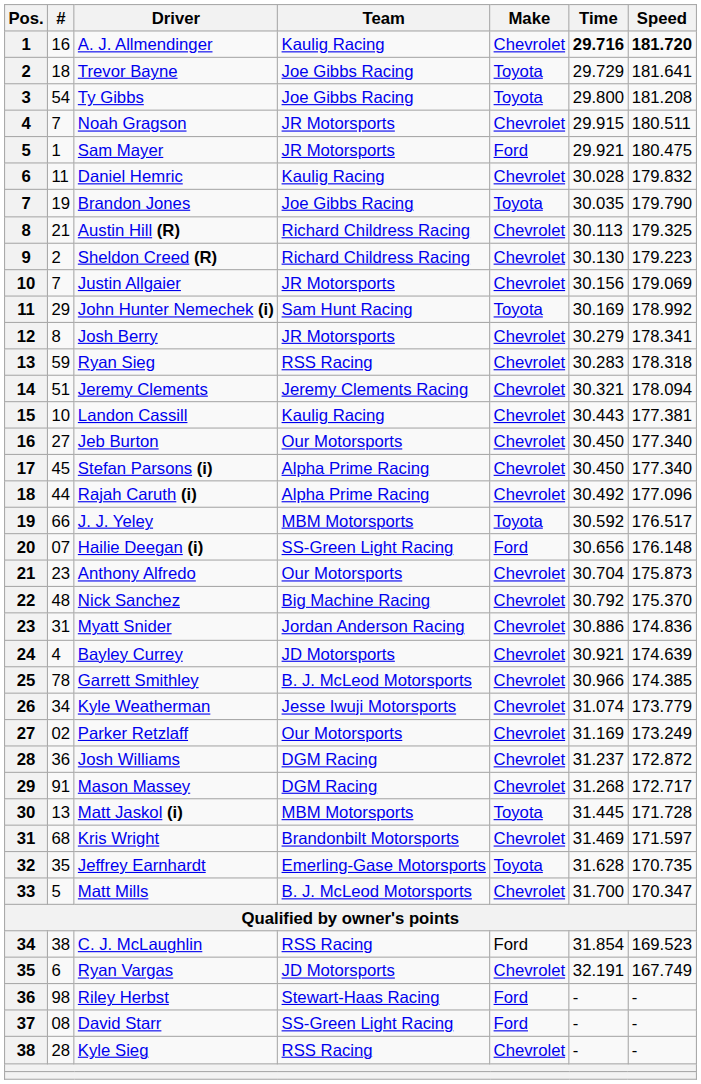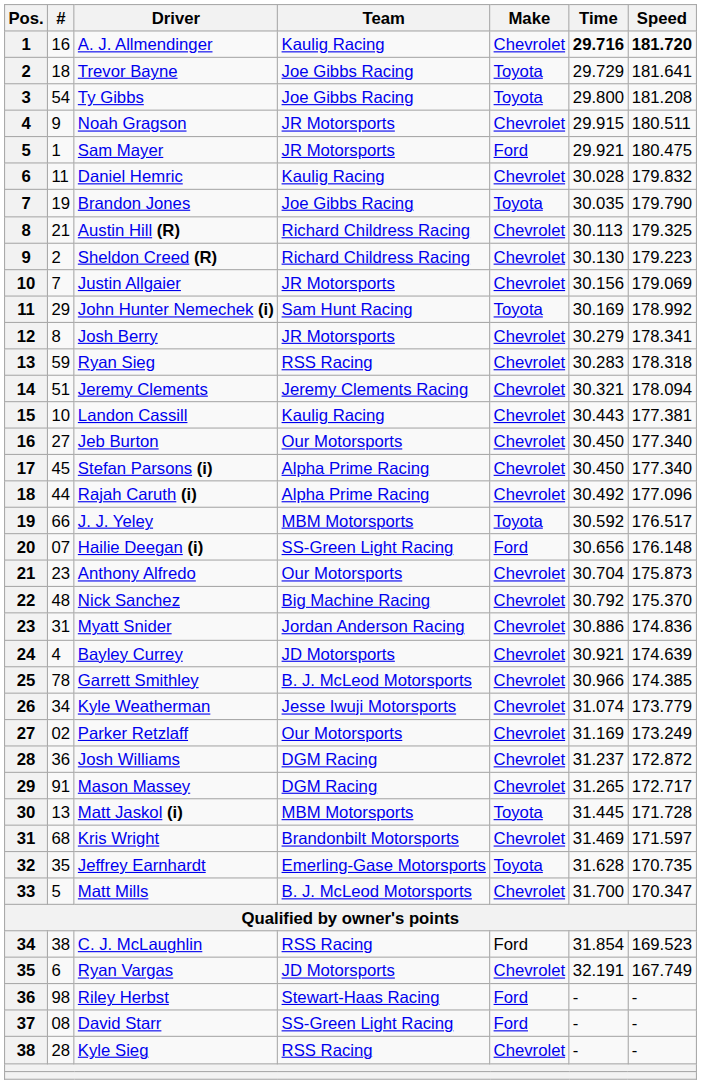Noah Gragson | #: 7 -> 9
Mason Massey | Time: 31.268 -> 31.265
